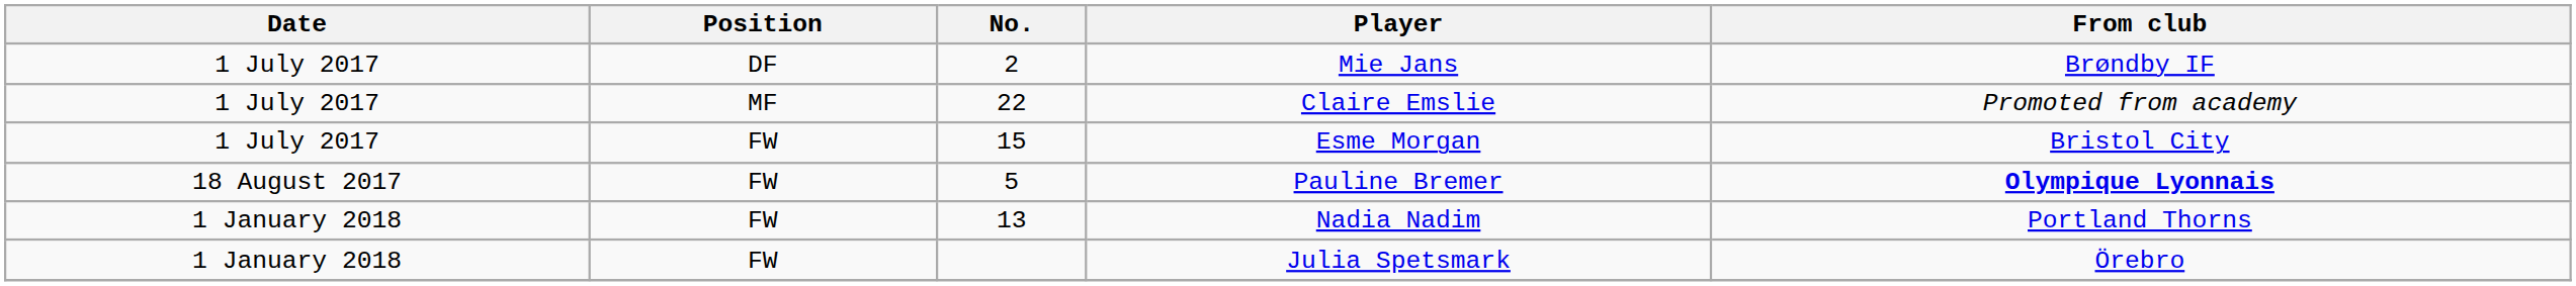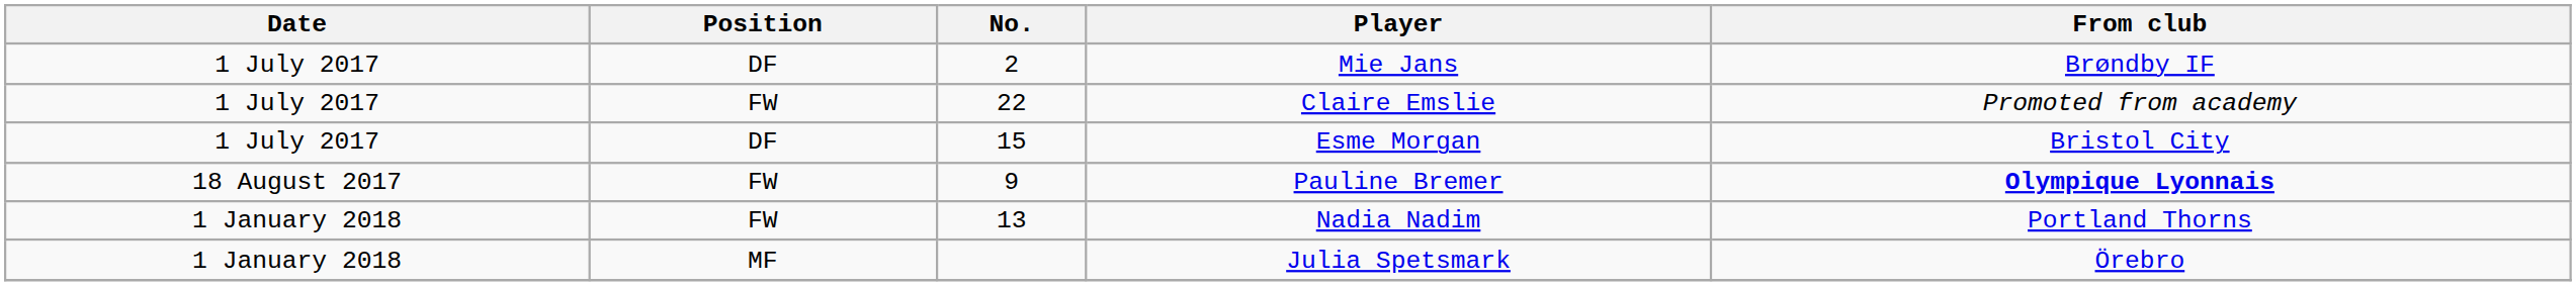Claire Emslie | Position: MF -> FW
Esme Morgan | Position: FW -> DF
Pauline Bremer | No.: 5 -> 9
Julia Spetsmark | Position: FW -> MF
